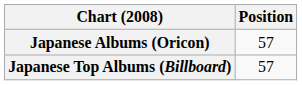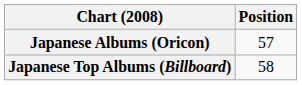Japanese Top Albums (Billboard) | Position: 57 -> 58
